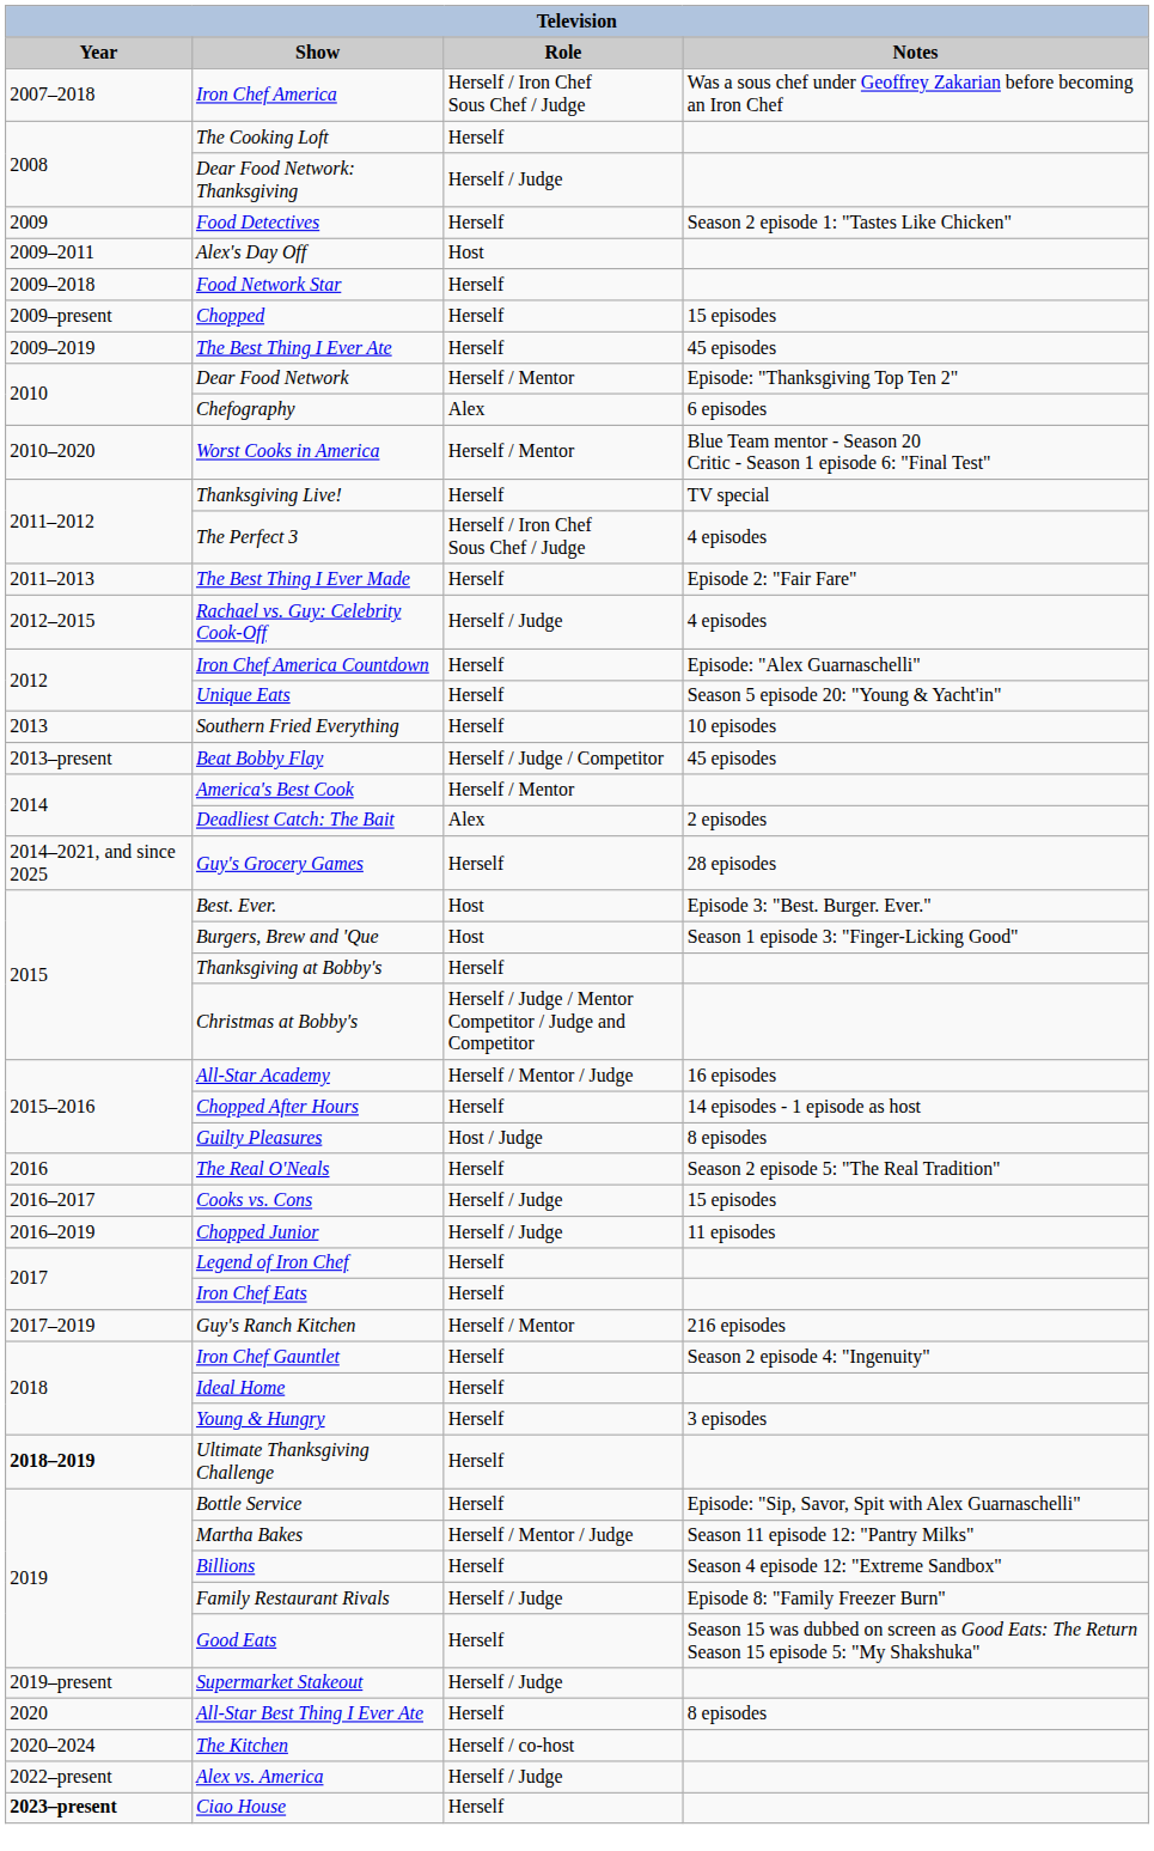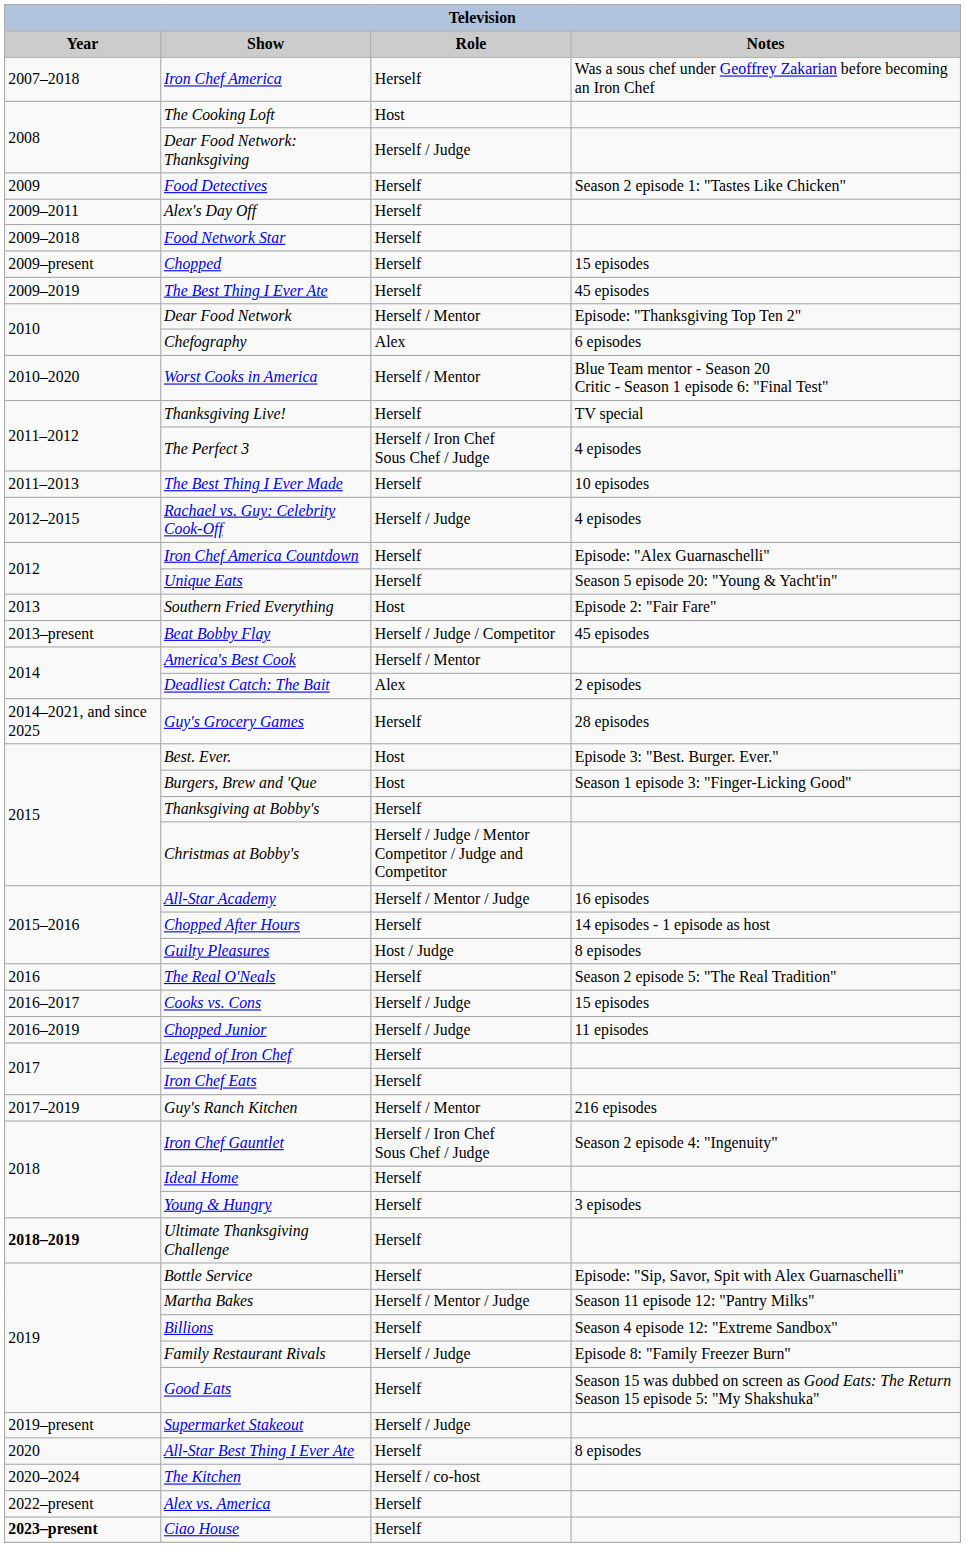Iron Chef America | Role: Herself / Iron Chef Sous Chef / Judge -> Herself
The Cooking Loft | Role: Herself -> Host
Alex's Day Off | Role: Host -> Herself
The Best Thing I Ever Made | Notes: Episode 2: "Fair Fare" -> 10 episodes
Southern Fried Everything | Role: Herself -> Host
Southern Fried Everything | Notes: 10 episodes -> Episode 2: "Fair Fare"
Iron Chef Gauntlet | Role: Herself -> Herself / Iron Chef Sous Chef / Judge
Alex vs. America | Role: Herself / Judge -> Herself
